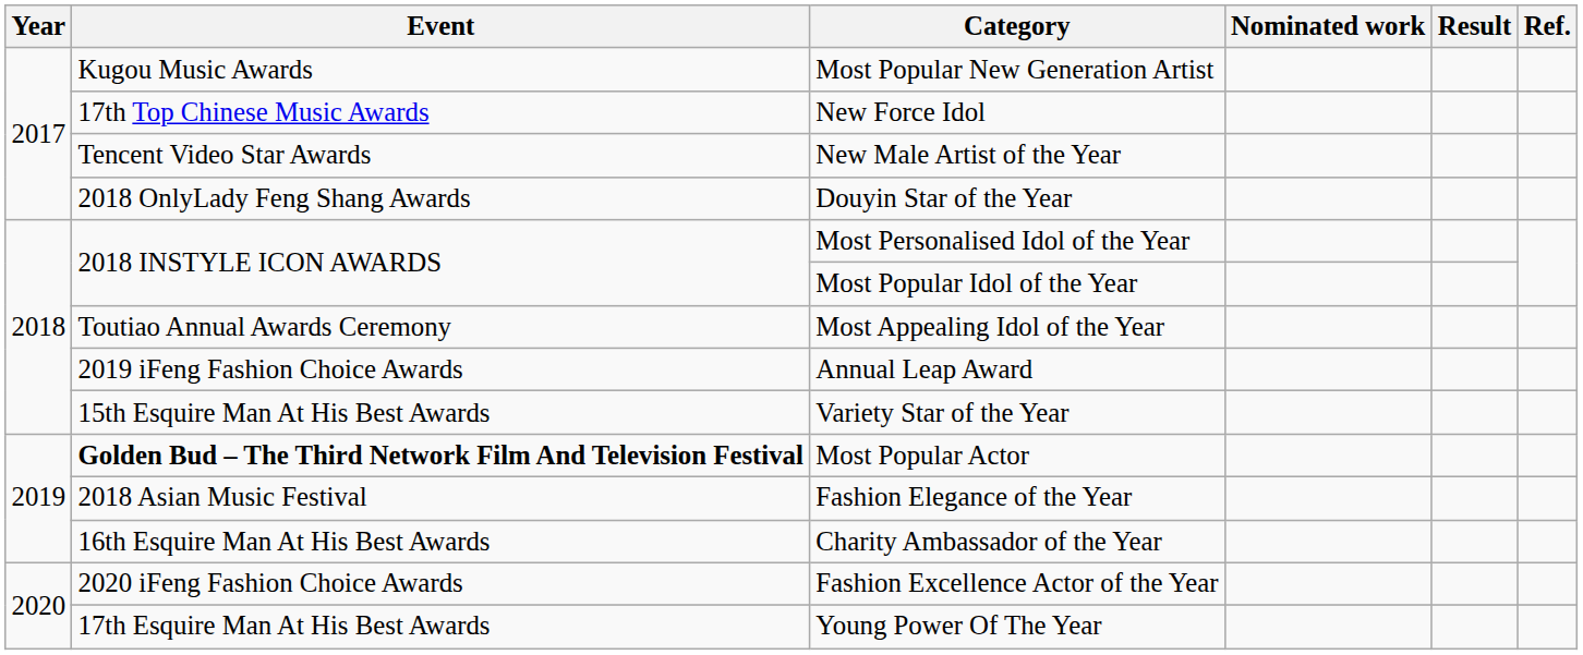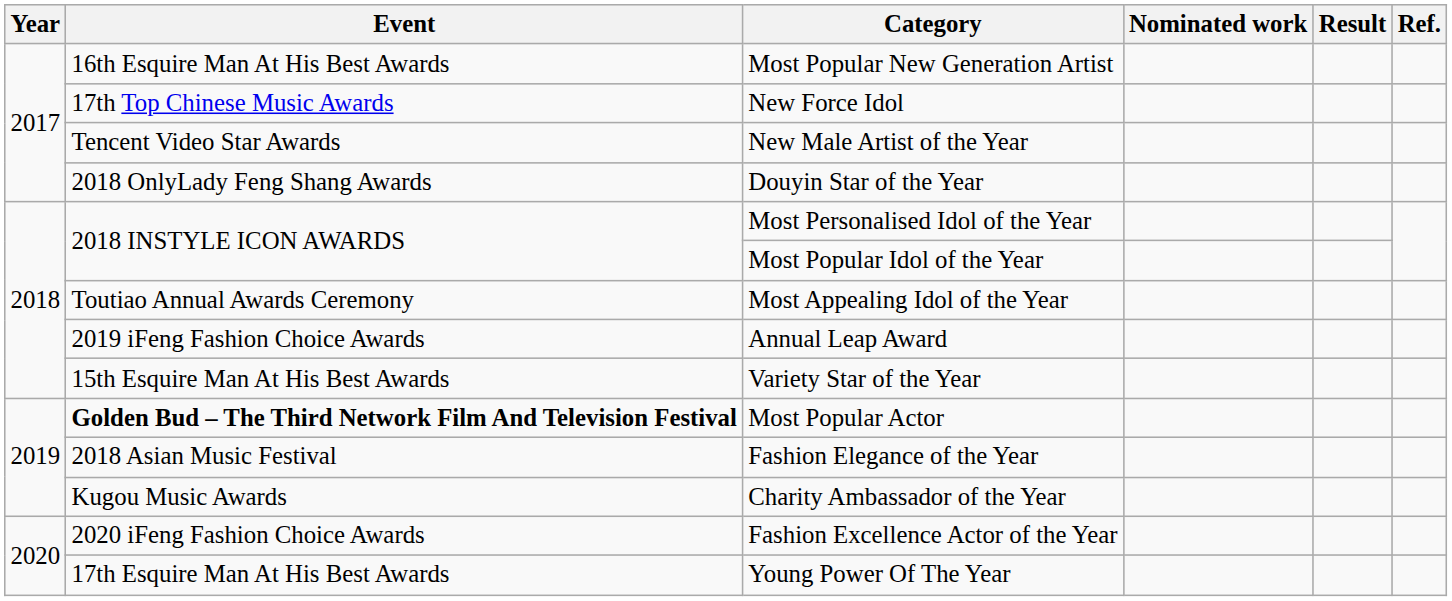Most Popular New Generation Artist | Event: Kugou Music Awards -> 16th Esquire Man At His Best Awards
Charity Ambassador of the Year | Event: 16th Esquire Man At His Best Awards -> Kugou Music Awards
